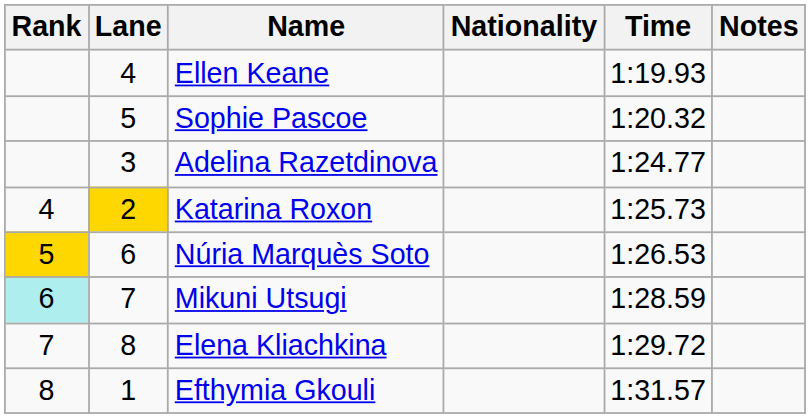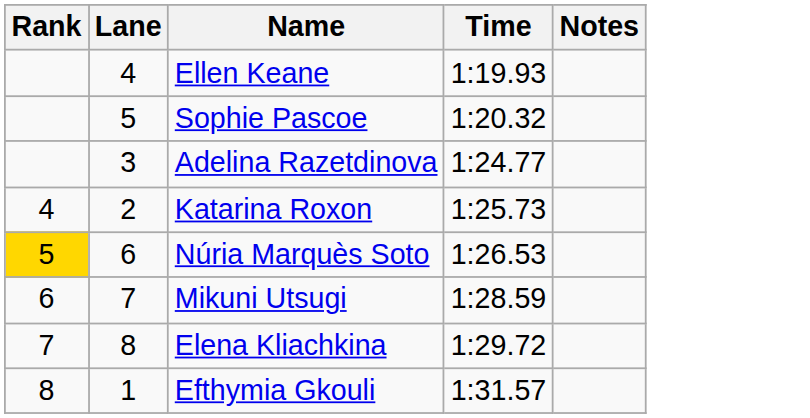- column: Nationality
Katarina Roxon | Lane: gold background -> no background
Mikuni Utsugi | Rank: paleturquoise background -> no background
